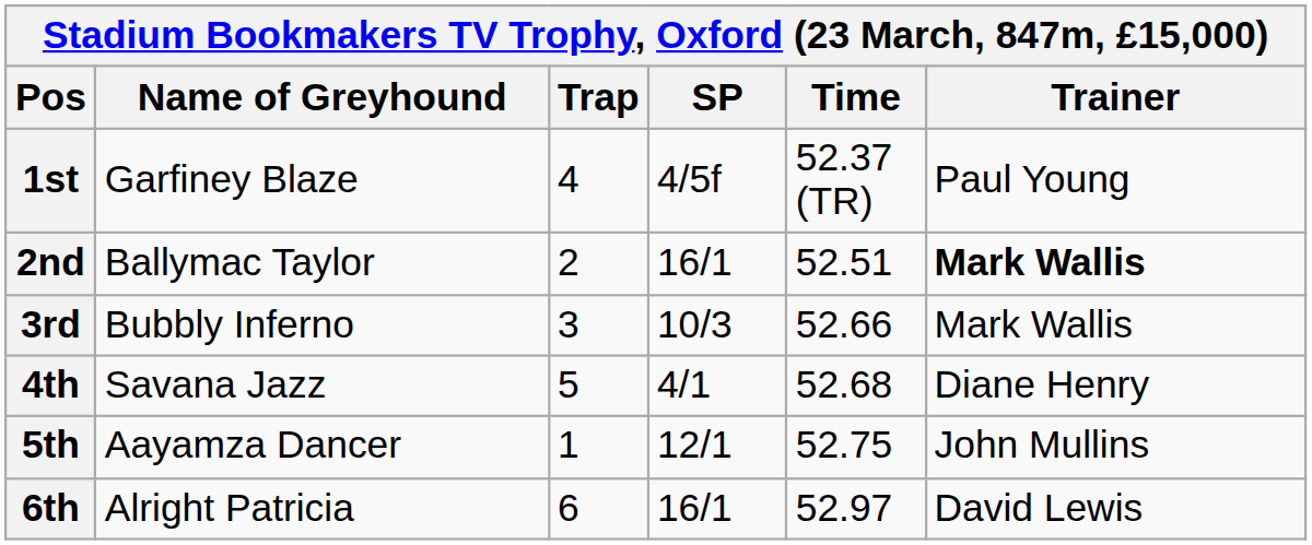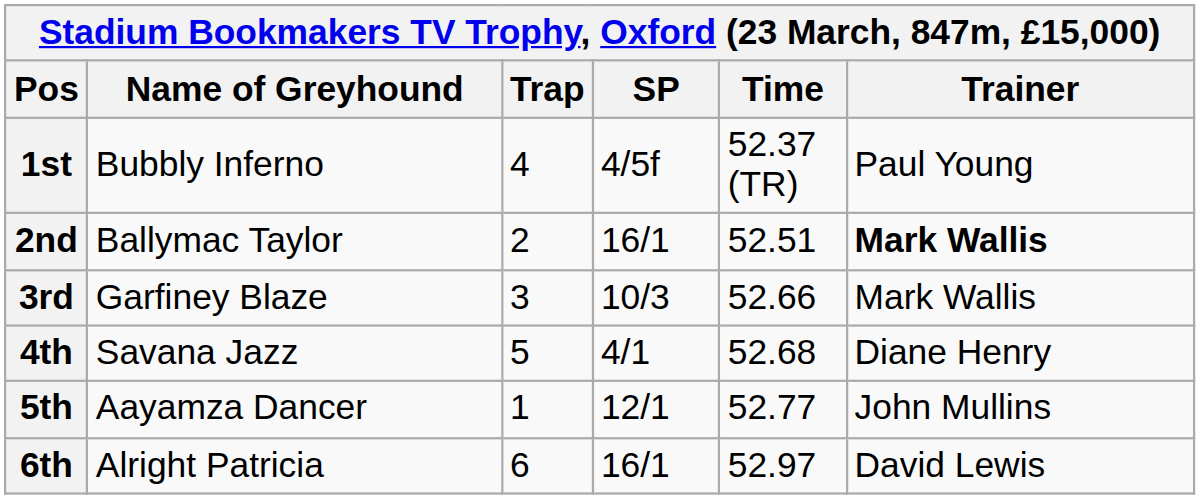1st | Name of Greyhound: Garfiney Blaze -> Bubbly Inferno
3rd | Name of Greyhound: Bubbly Inferno -> Garfiney Blaze
5th | Time: 52.75 -> 52.77
